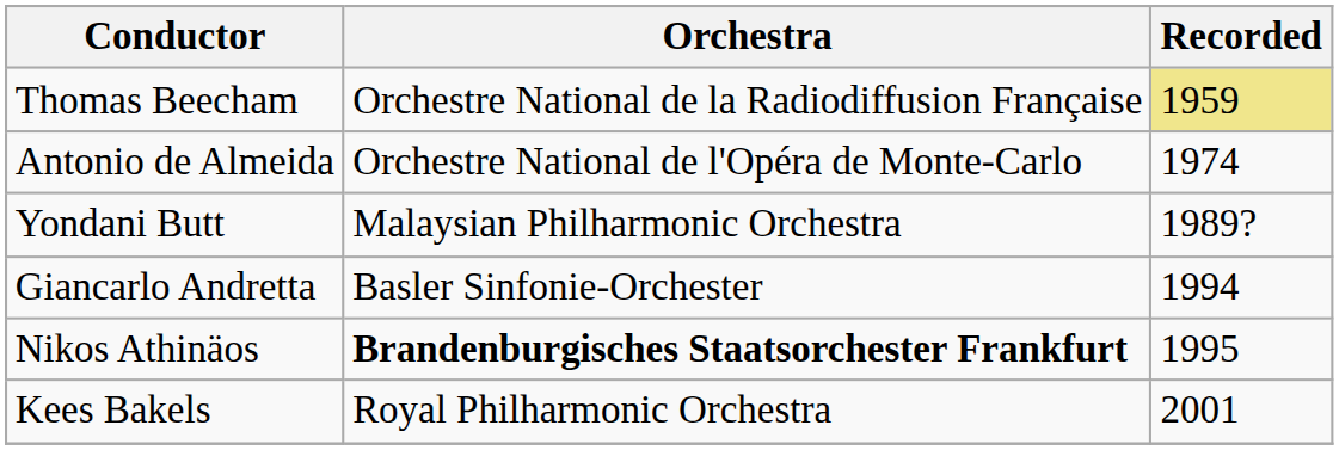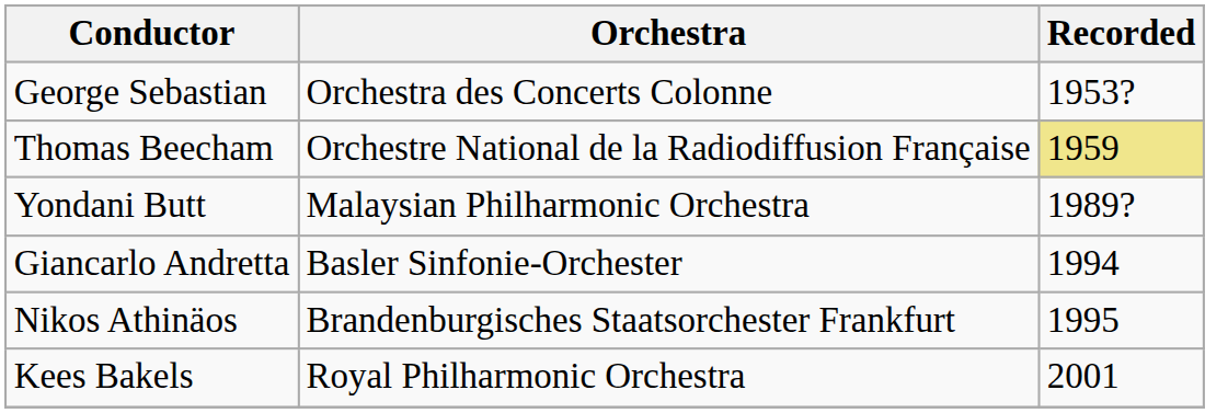+ row: George Sebastian | Orchestra des Concerts Colonne | 1953?
- row: Antonio de Almeida | Orchestre National de l'Opéra de Monte-Carlo | 1974
Nikos Athinäos | Orchestra: bold -> normal
